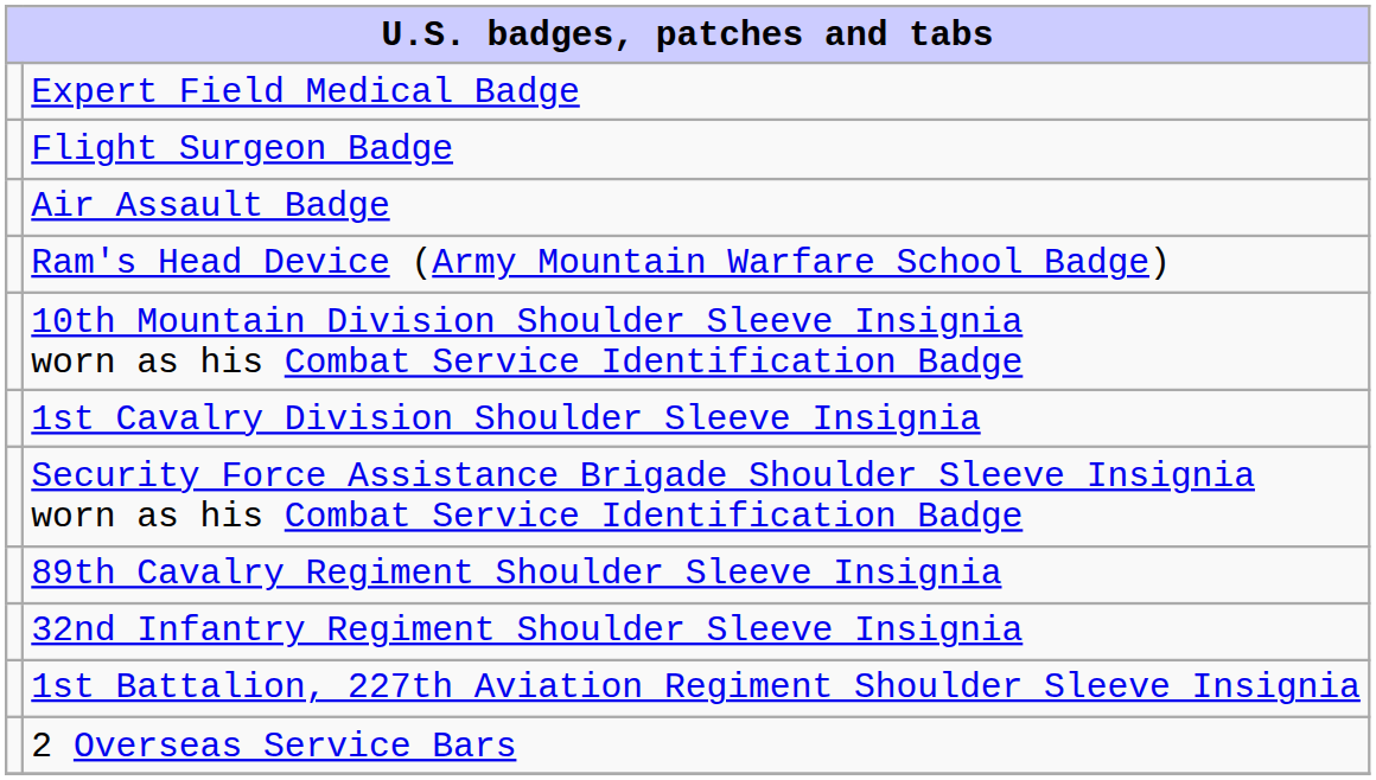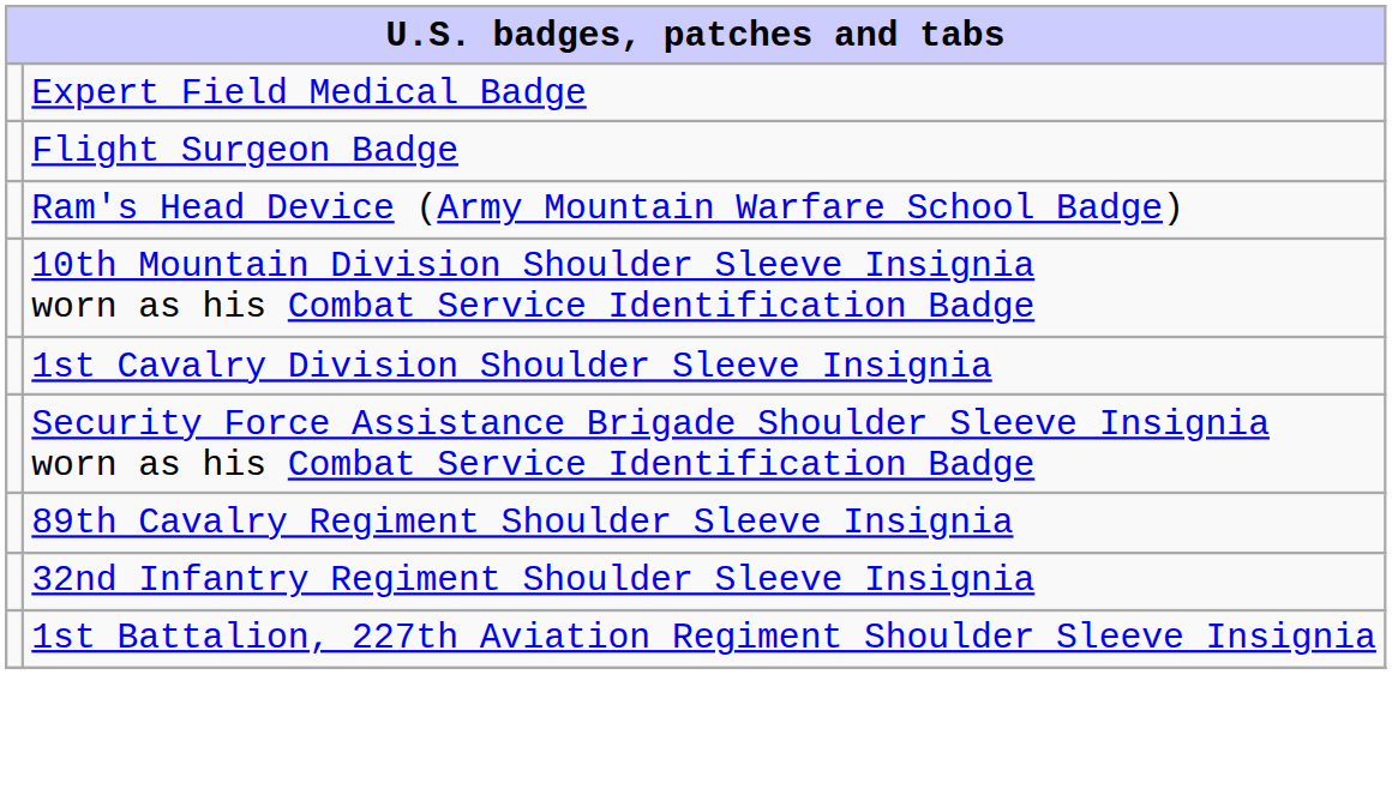- row: Air Assault Badge
- row: 2 Overseas Service Bars
